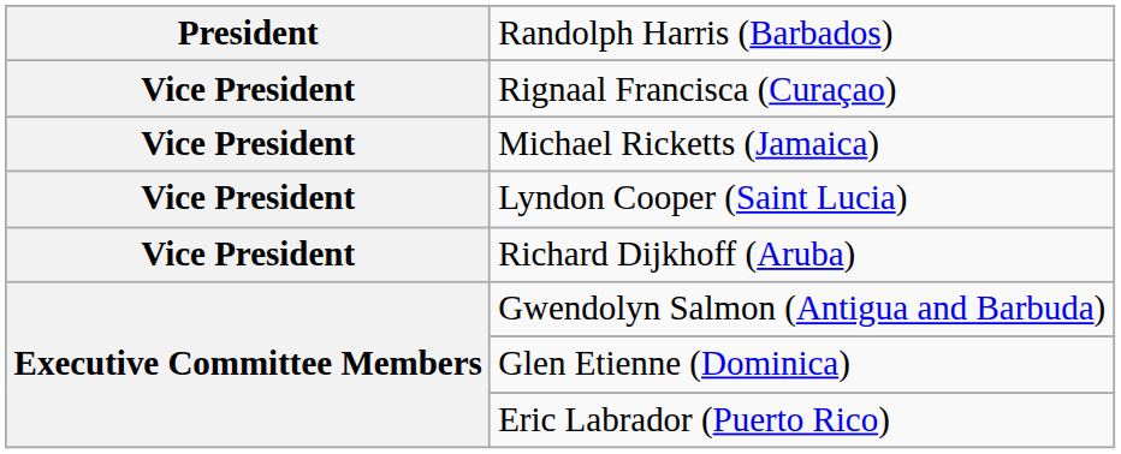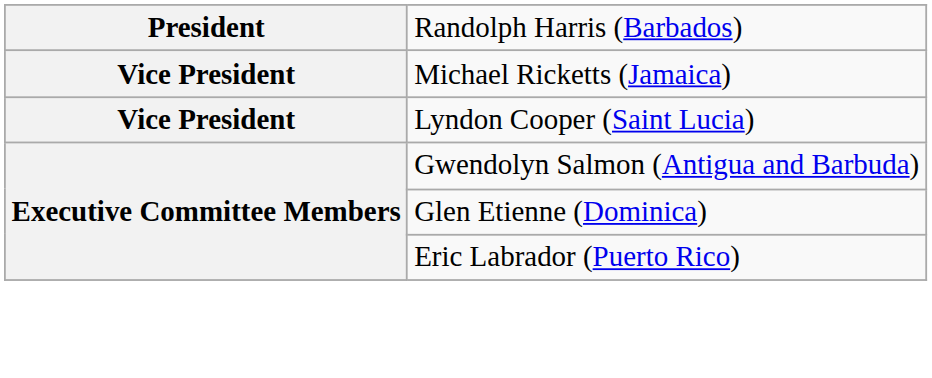- row: Vice President | Rignaal Francisca (Curaçao)
- row: Vice President | Richard Dijkhoff (Aruba)
